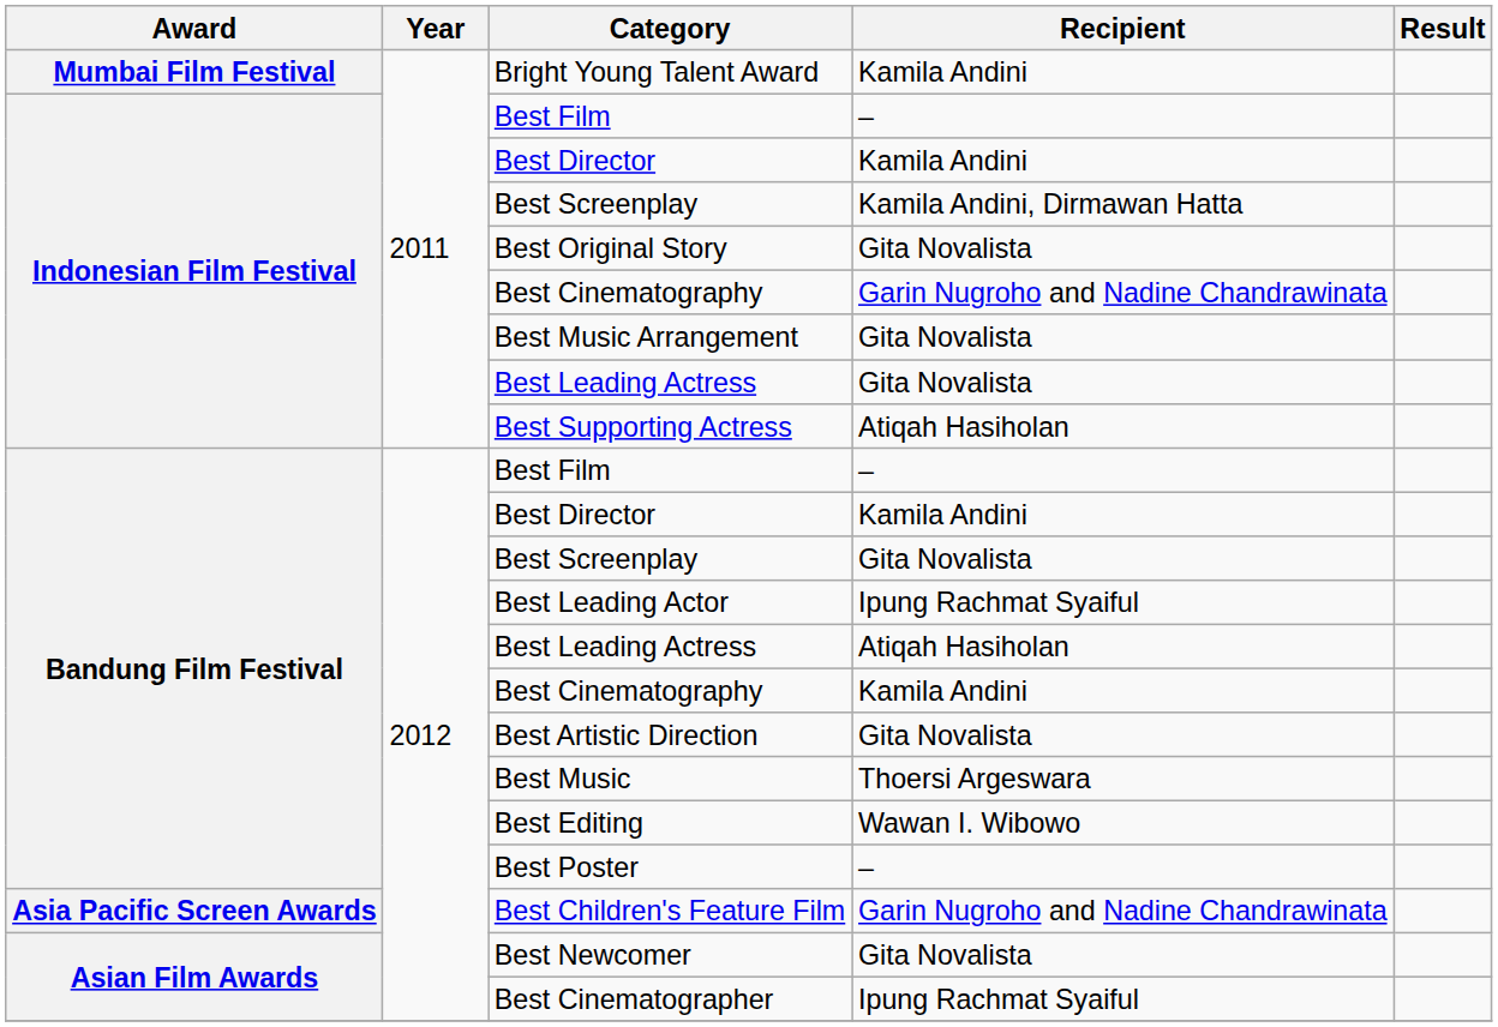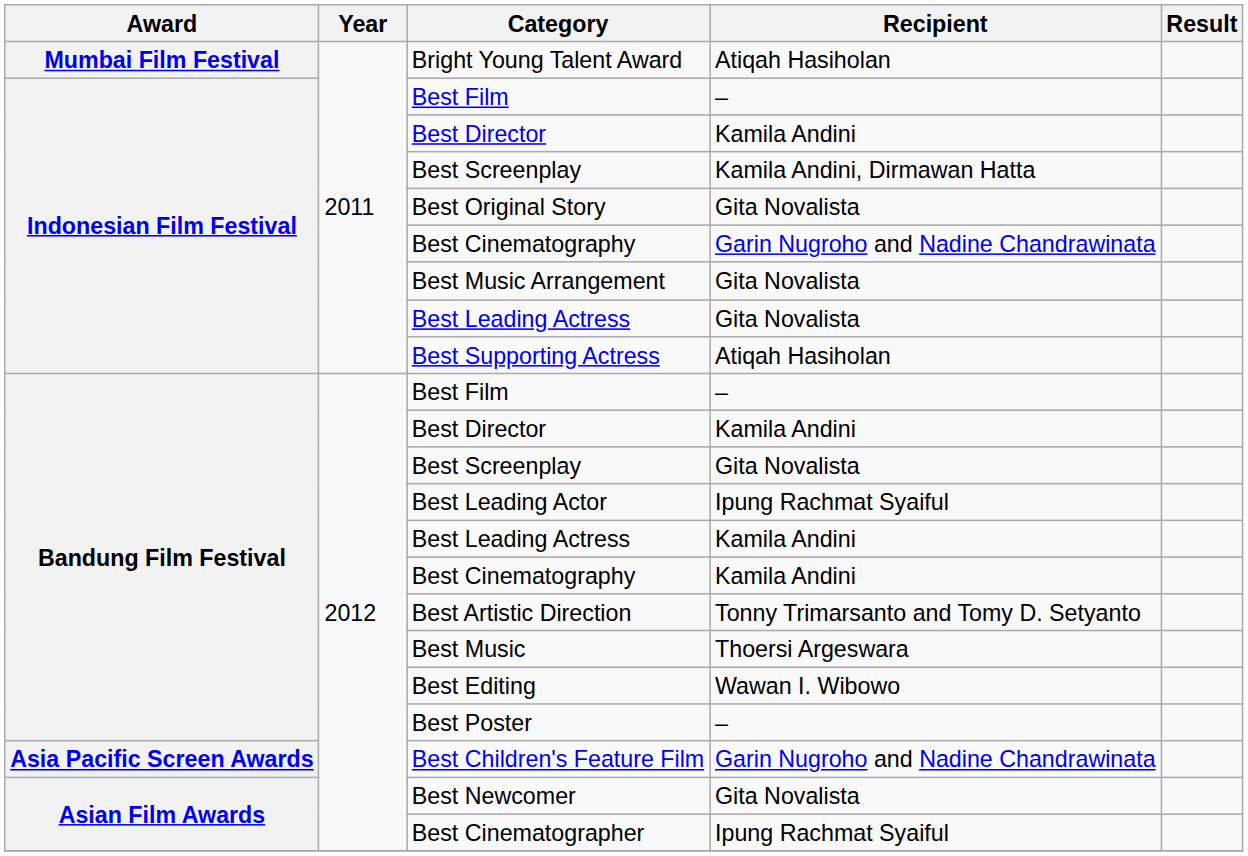Bright Young Talent Award | Recipient: Kamila Andini -> Atiqah Hasiholan
Bandung Film Festival / Best Leading Actress | Recipient: Atiqah Hasiholan -> Kamila Andini
Best Artistic Direction | Recipient: Gita Novalista -> Tonny Trimarsanto and Tomy D. Setyanto
